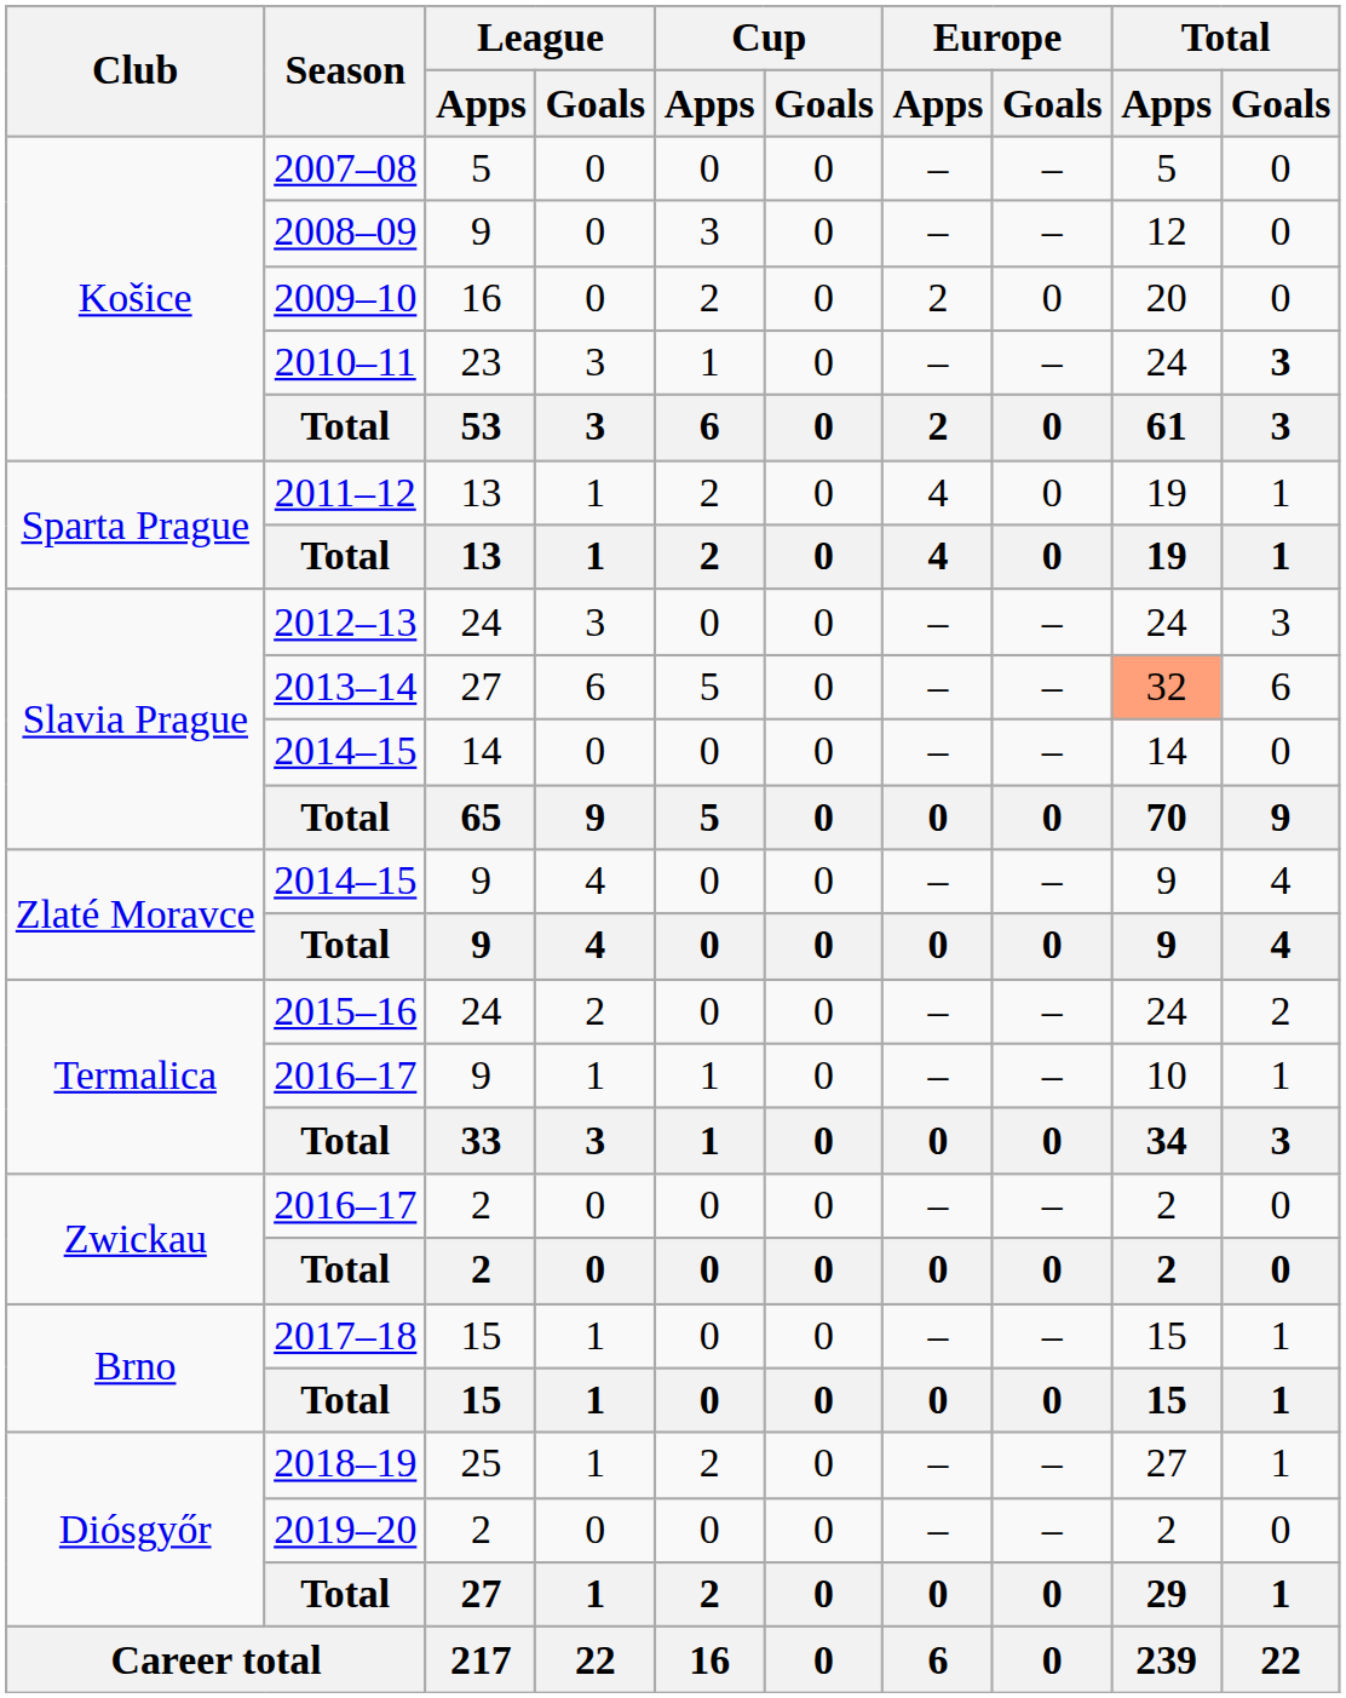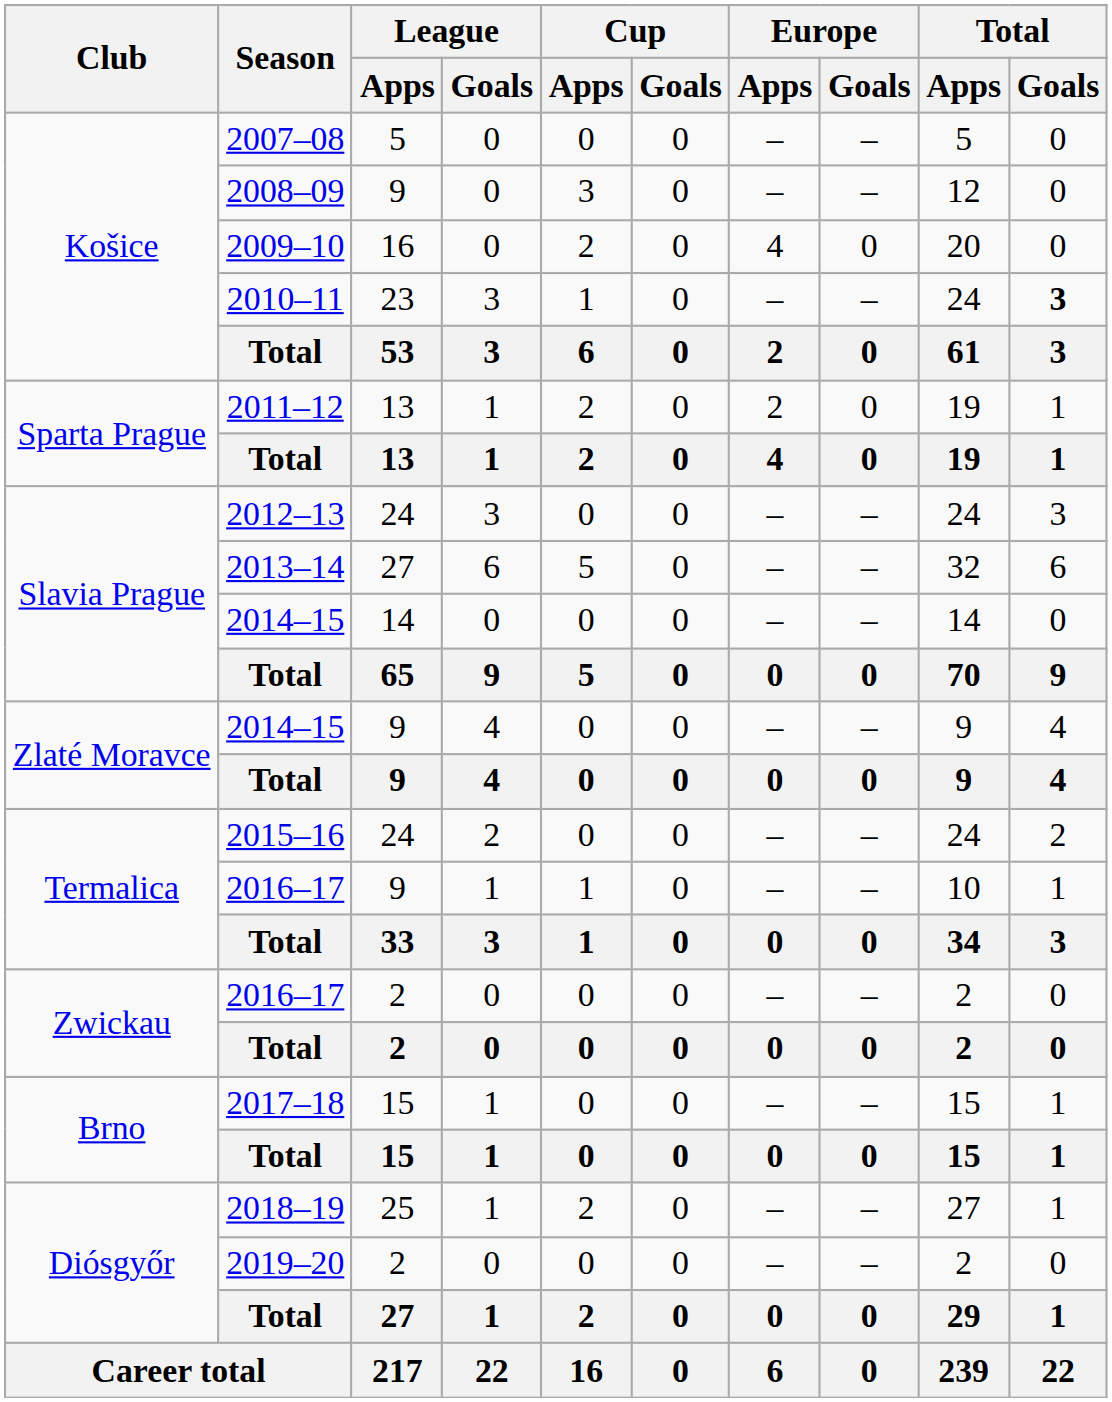2009–10 | Europe / Apps: 2 -> 4
2011–12 | Europe / Apps: 4 -> 2
2013–14 | Total / Apps: lightsalmon background -> no background
